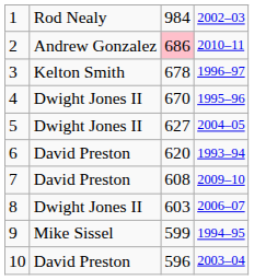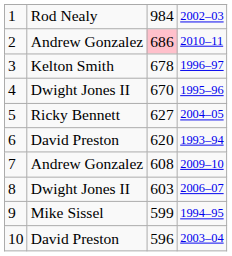5 | column 2: Dwight Jones II -> Ricky Bennett
7 | column 2: David Preston -> Andrew Gonzalez
